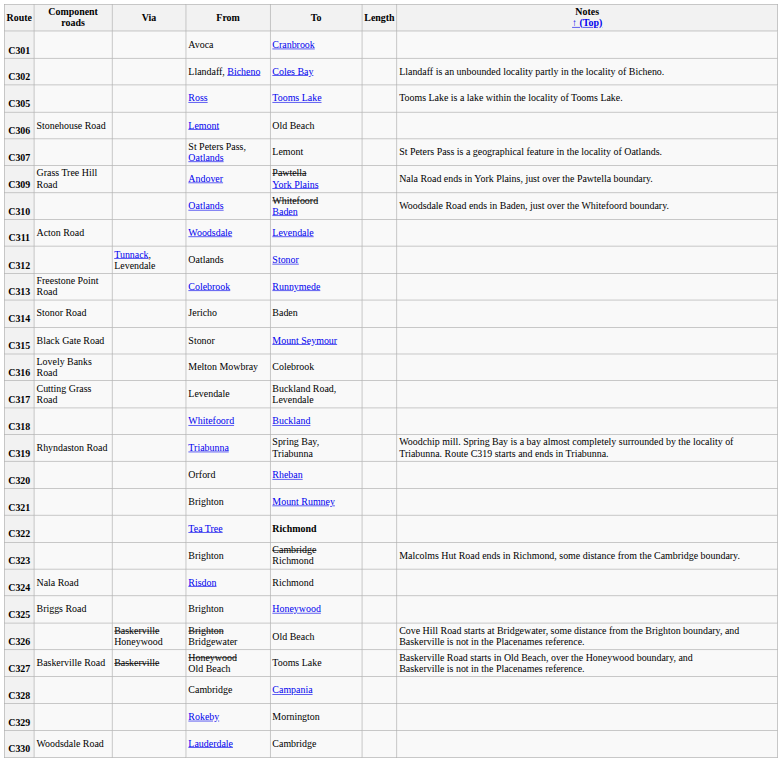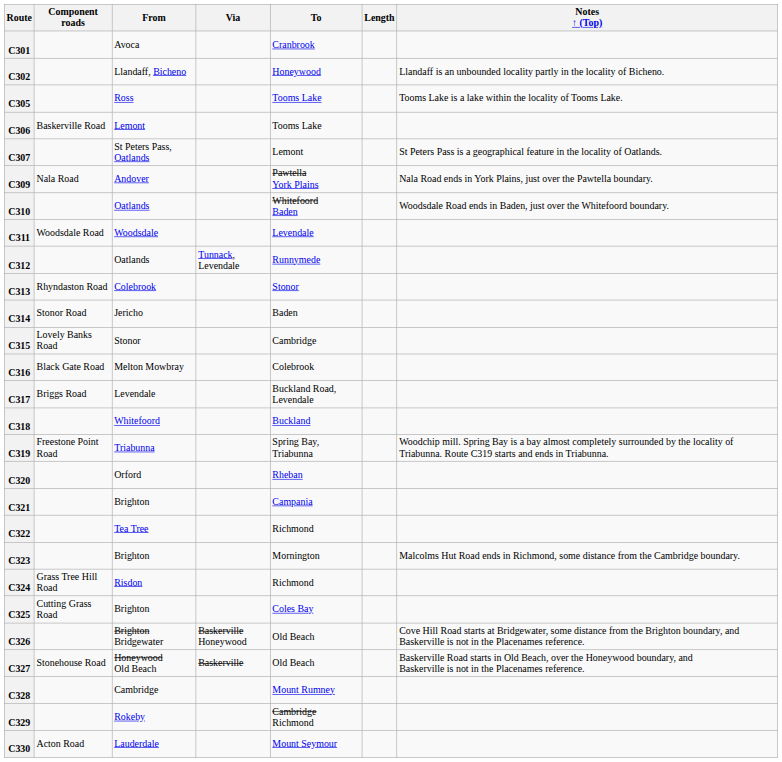columns swapped: From <-> Via
C302 | To: Coles Bay -> Honeywood
C306 | Component roads: Stonehouse Road -> Baskerville Road
C306 | To: Old Beach -> Tooms Lake
C309 | Component roads: Grass Tree Hill Road -> Nala Road
C311 | Component roads: Acton Road -> Woodsdale Road
C312 | To: Stonor -> Runnymede
C313 | Component roads: Freestone Point Road -> Rhyndaston Road
C313 | To: Runnymede -> Stonor
C315 | Component roads: Black Gate Road -> Lovely Banks Road
C315 | To: Mount Seymour -> Cambridge
C316 | Component roads: Lovely Banks Road -> Black Gate Road
C317 | Component roads: Cutting Grass Road -> Briggs Road
C319 | Component roads: Rhyndaston Road -> Freestone Point Road
C321 | To: Mount Rumney -> Campania
C322 | To: bold -> normal
C323 | To: Cambridge Richmond -> Mornington
C324 | Component roads: Nala Road -> Grass Tree Hill Road
C325 | Component roads: Briggs Road -> Cutting Grass Road
C325 | To: Honeywood -> Coles Bay
C327 | Component roads: Baskerville Road -> Stonehouse Road
C327 | To: Tooms Lake -> Old Beach
C328 | To: Campania -> Mount Rumney
C329 | To: Mornington -> Cambridge Richmond
C330 | Component roads: Woodsdale Road -> Acton Road
C330 | To: Cambridge -> Mount Seymour
